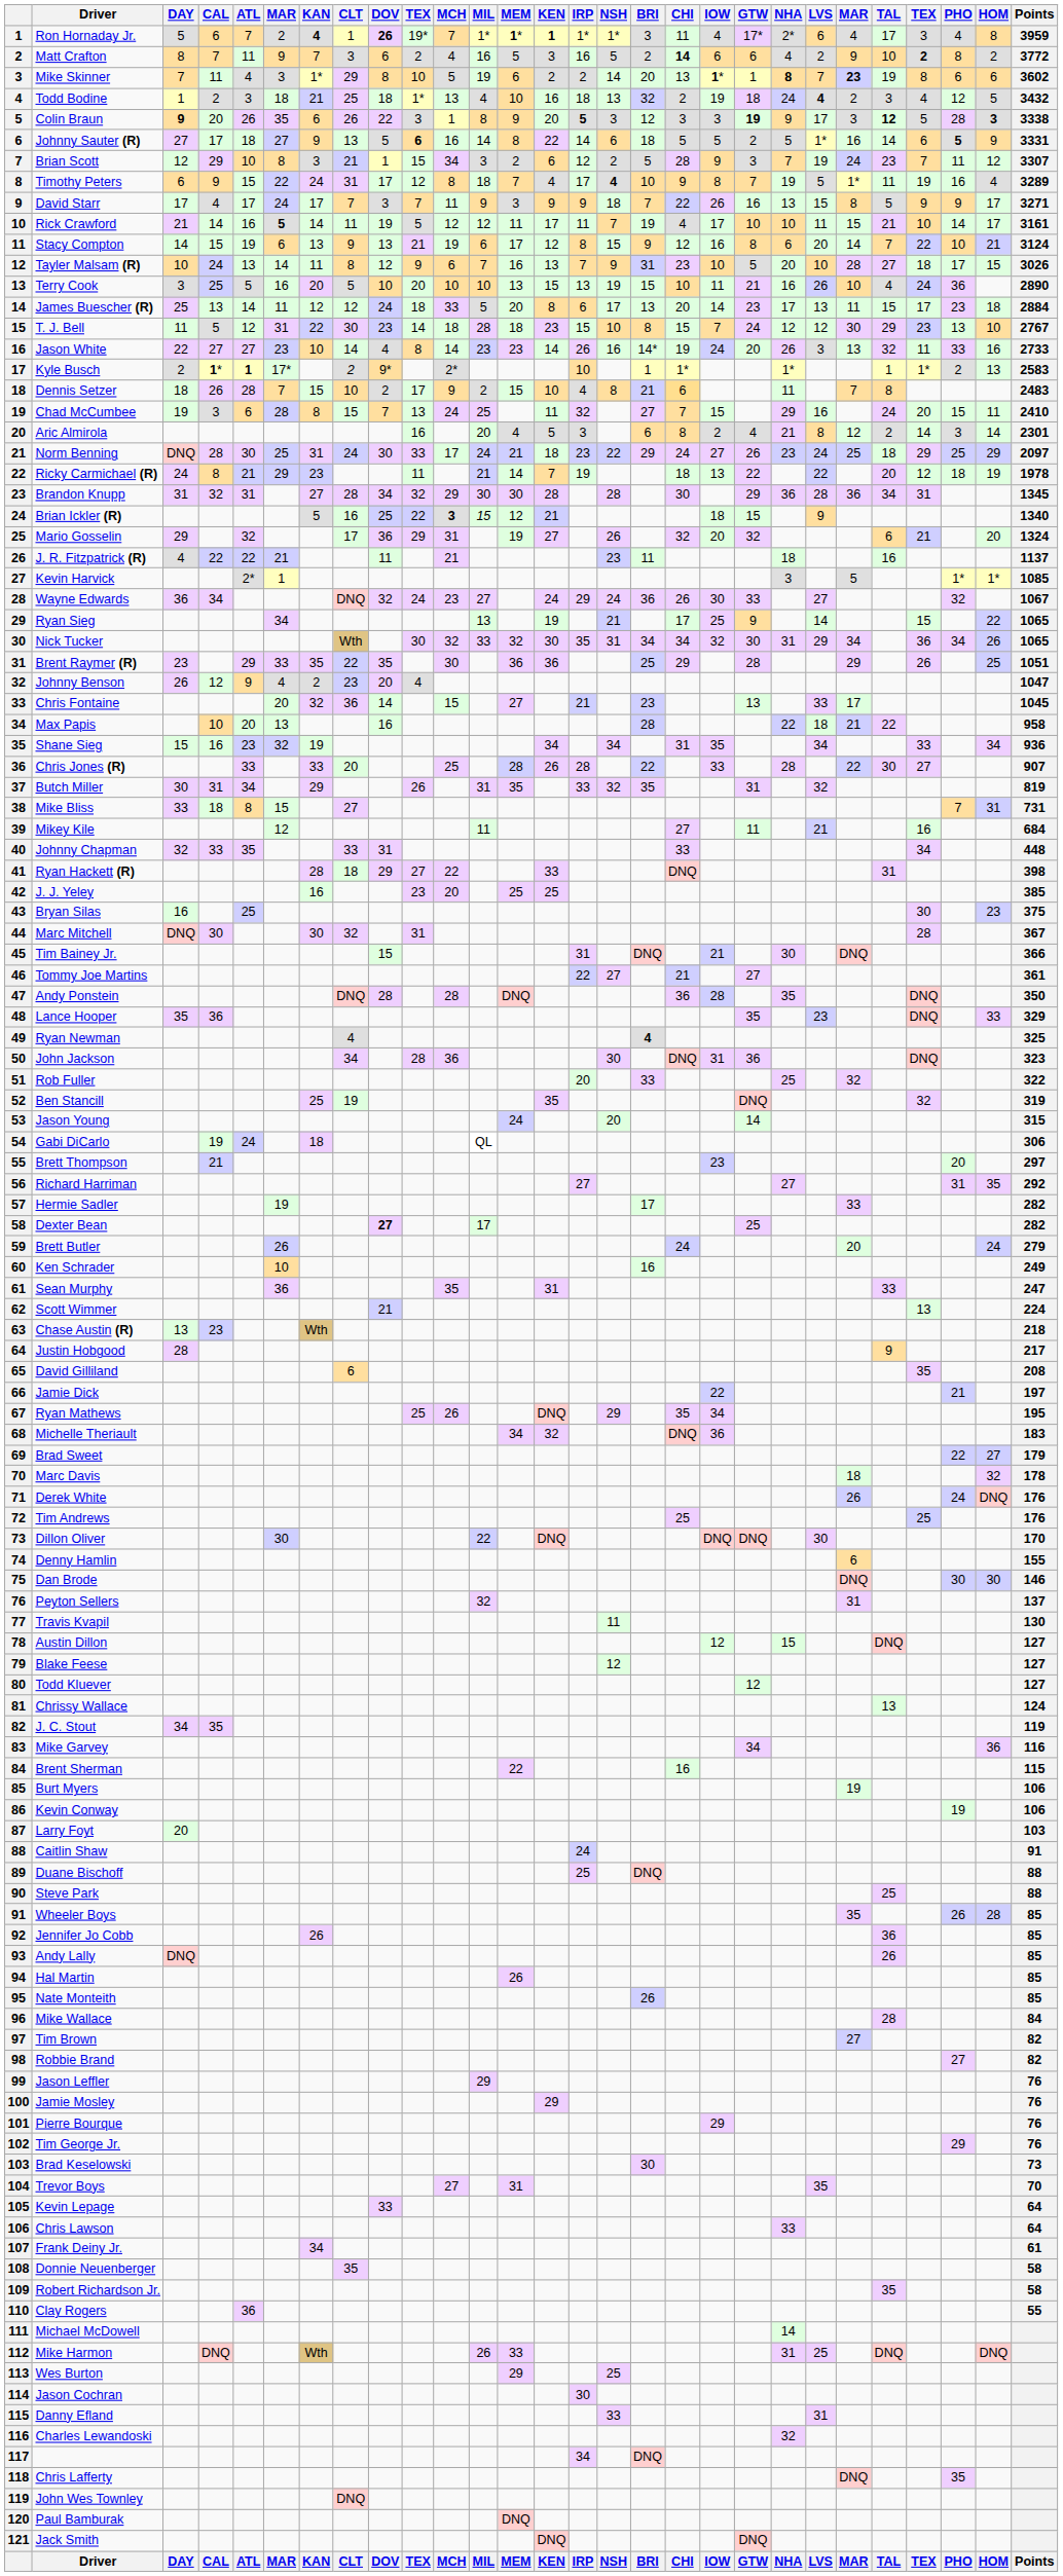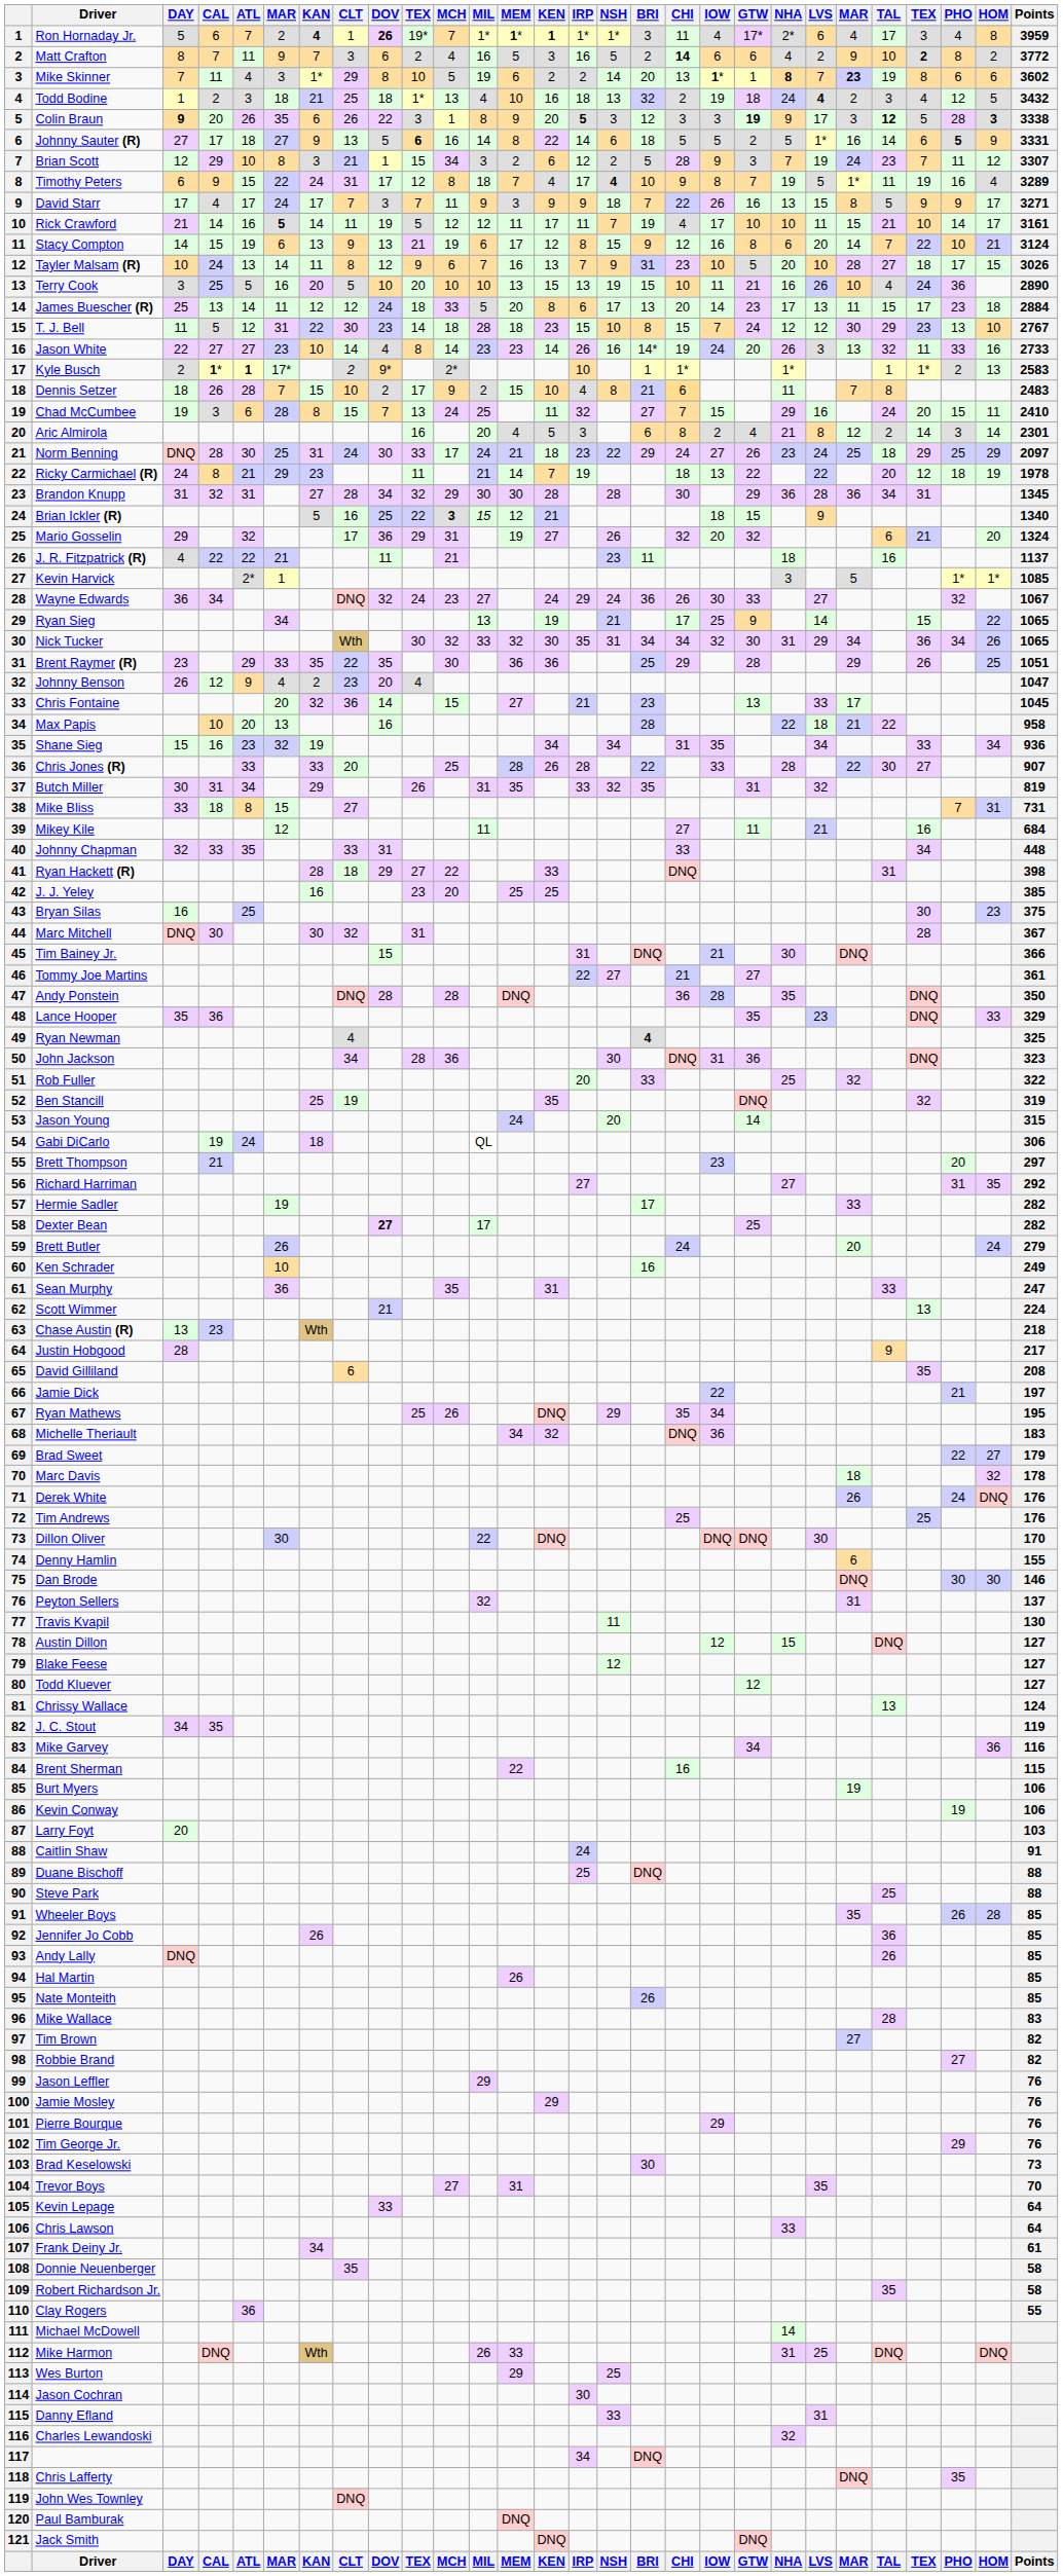Mike Wallace | Points: 84 -> 83
